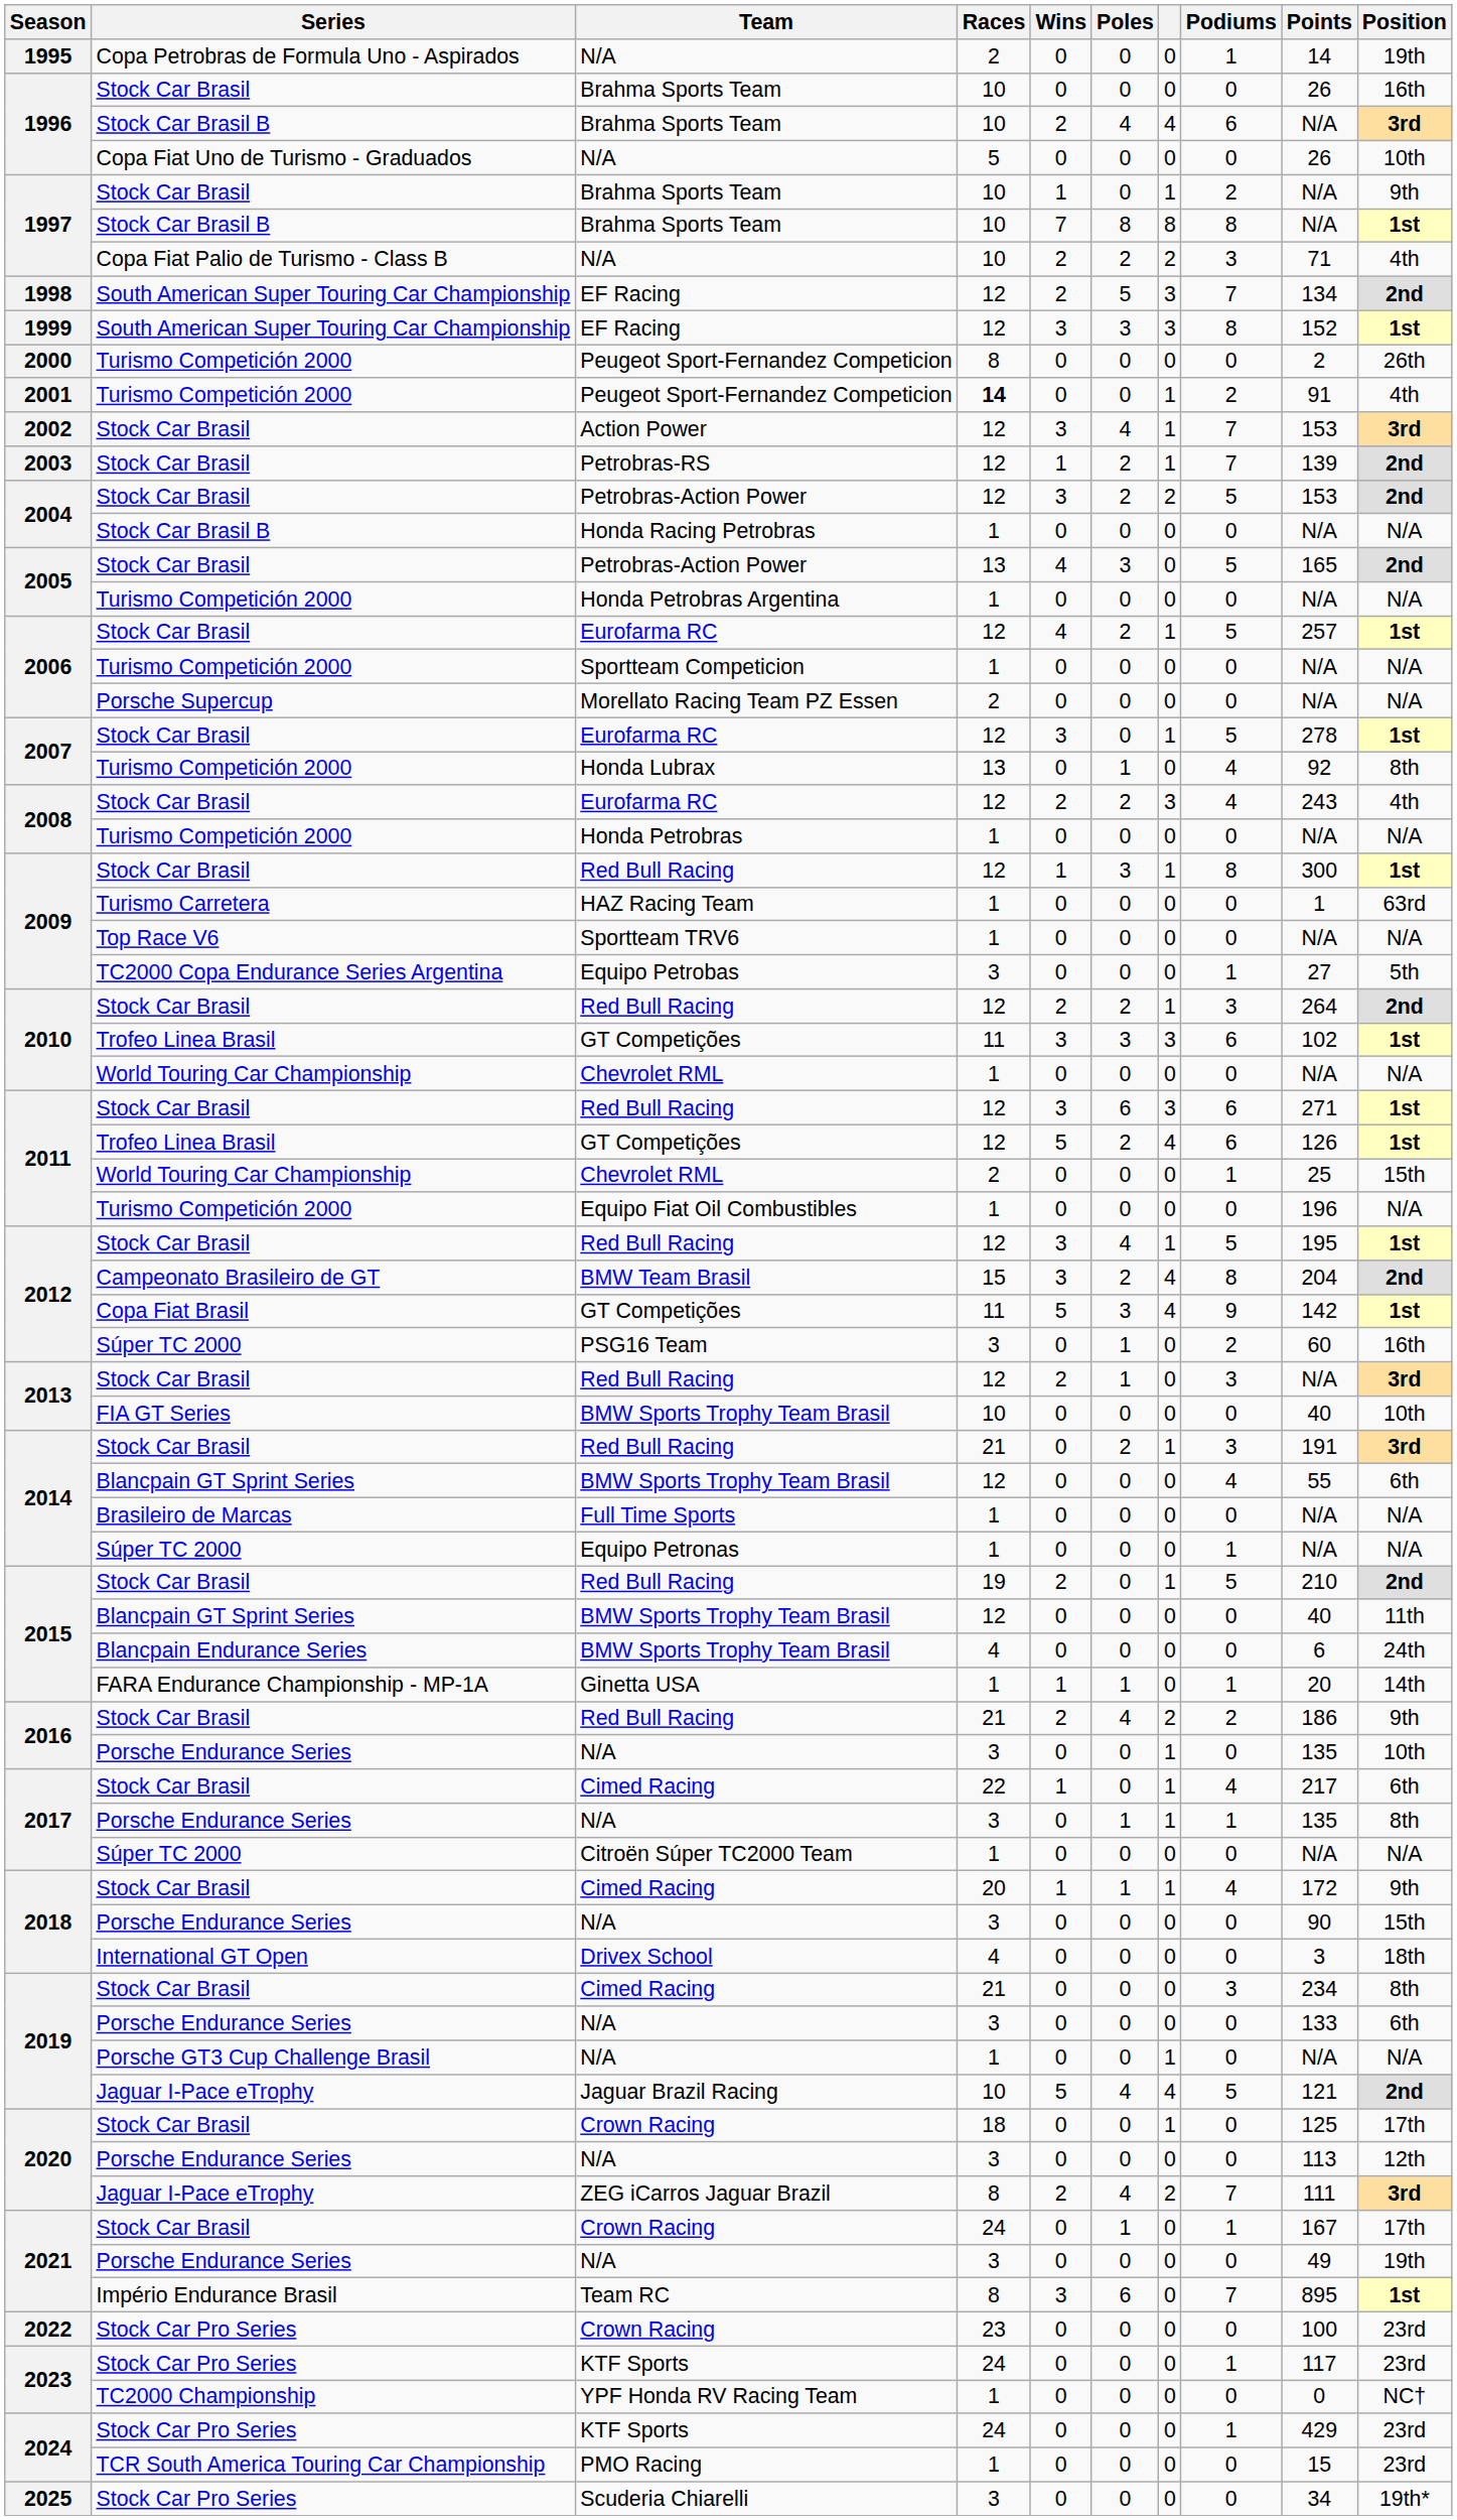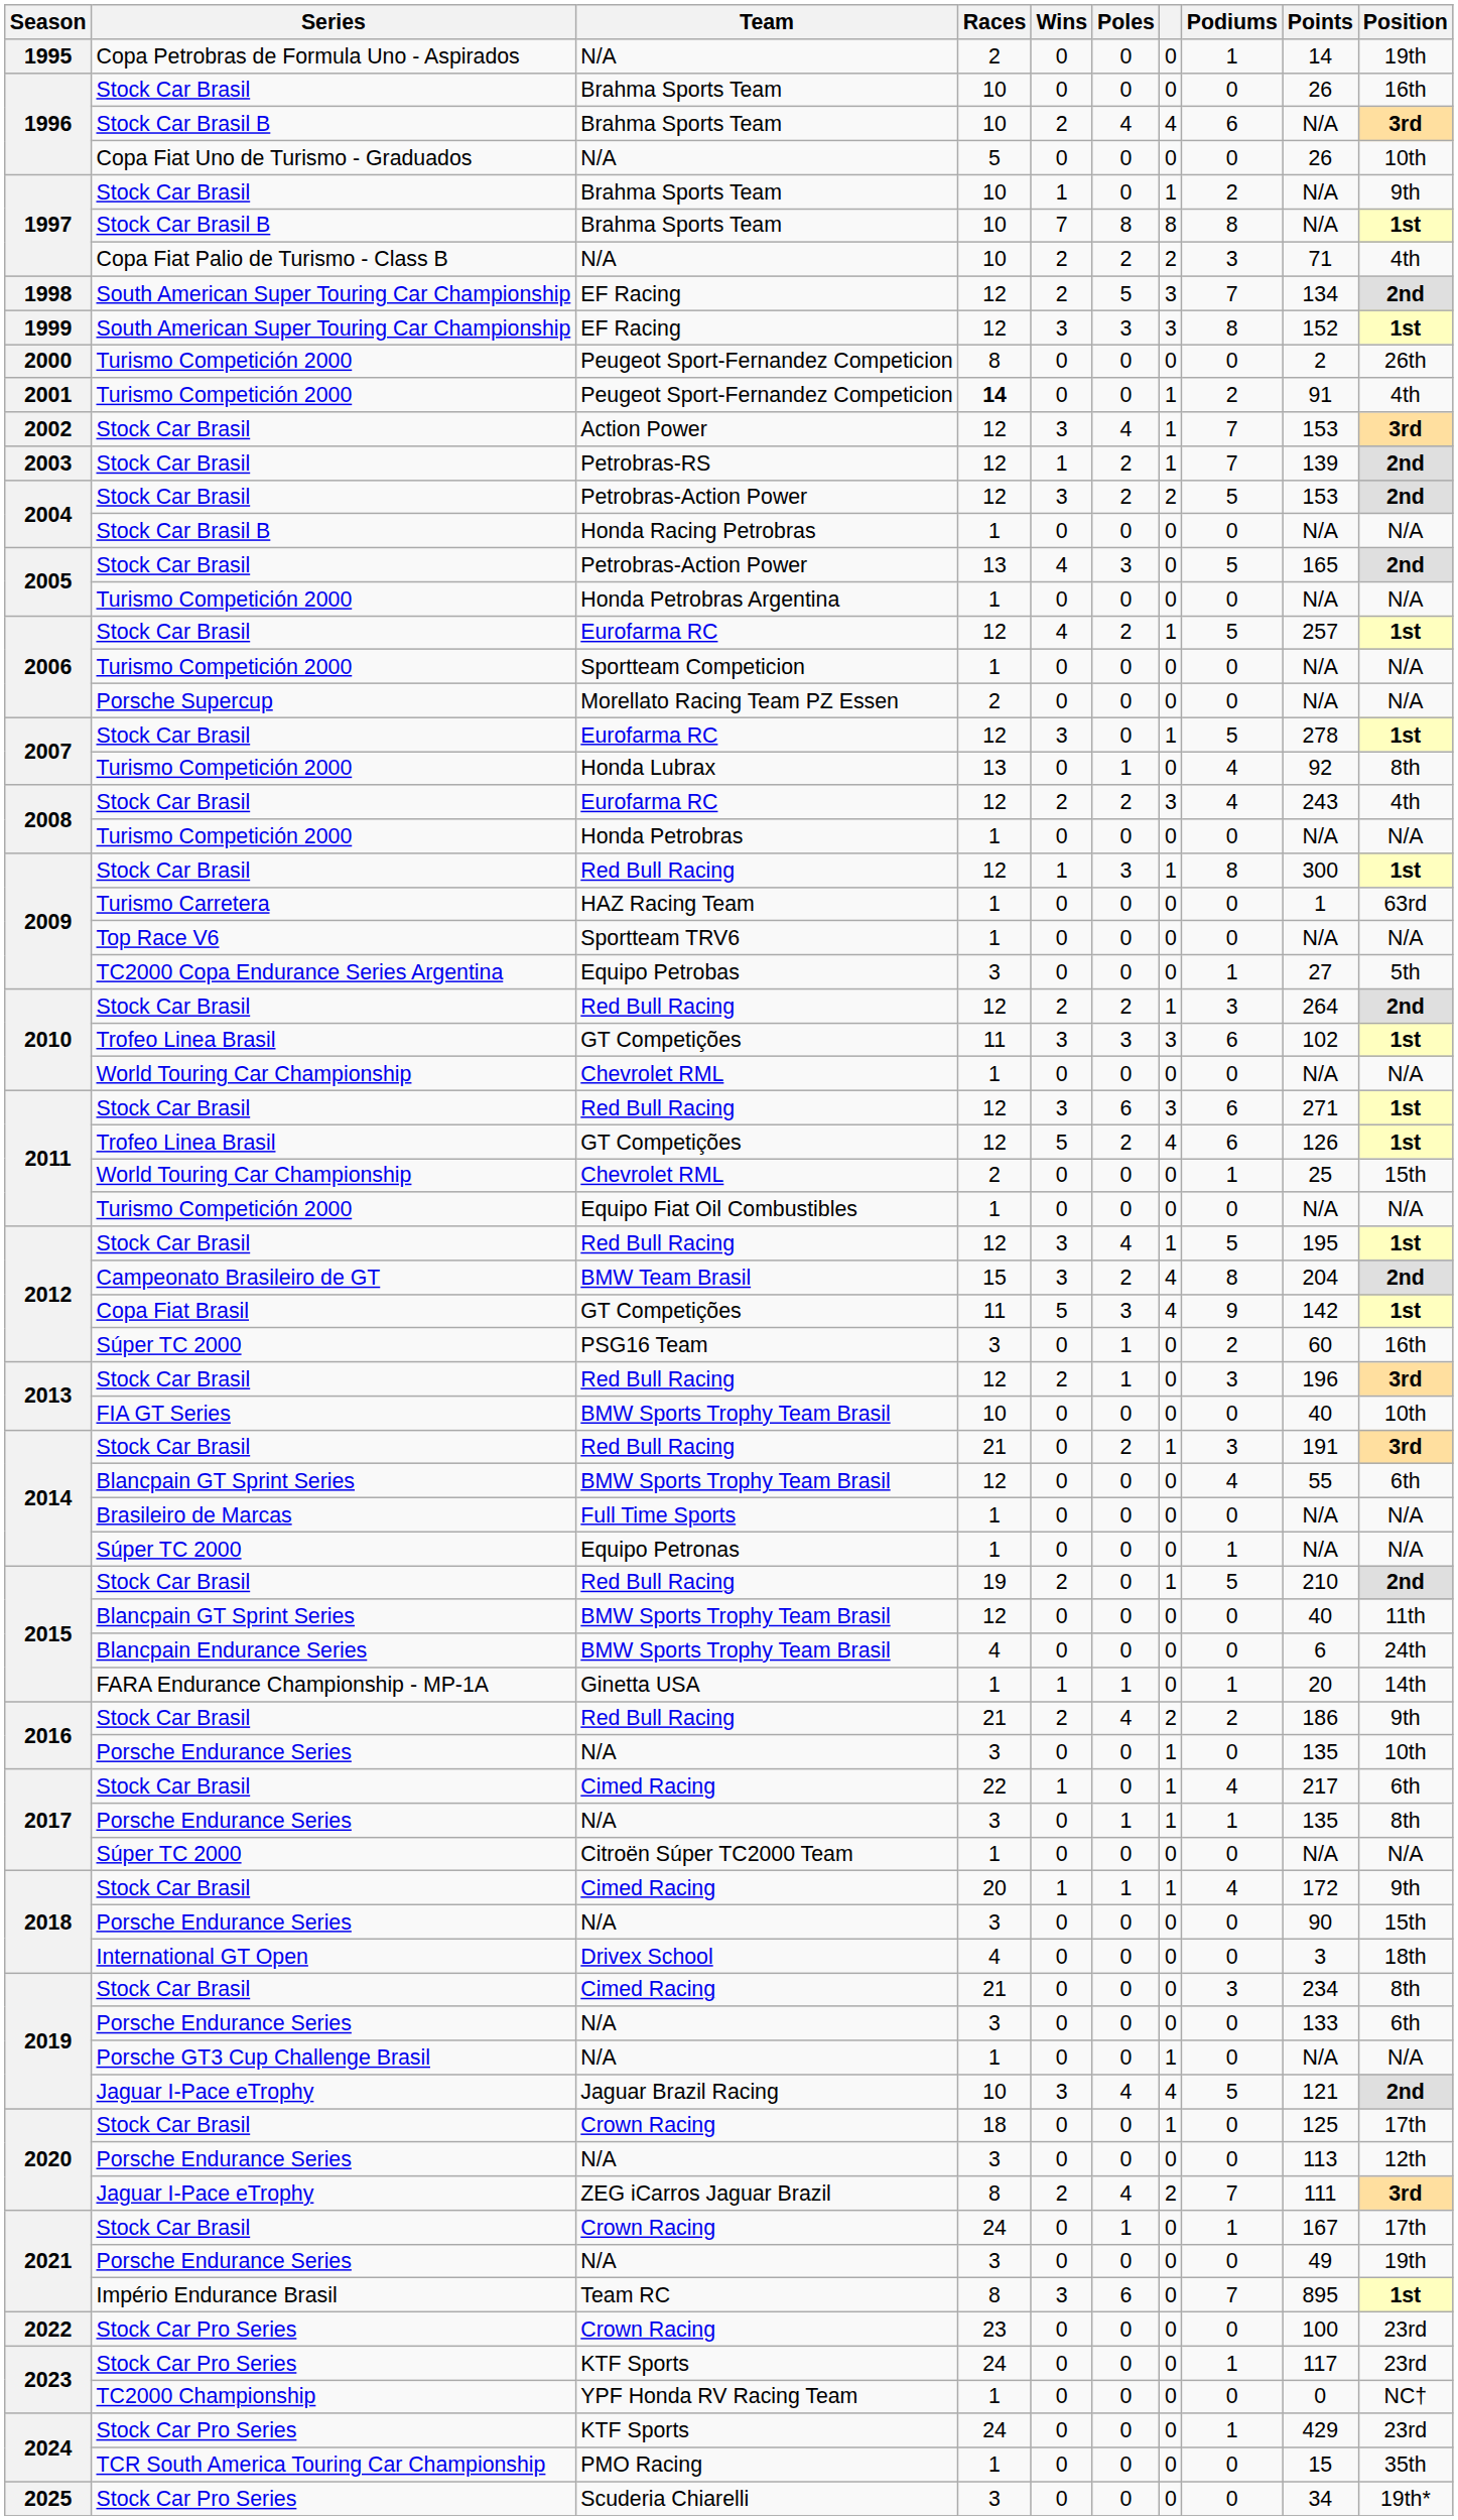Equipo Fiat Oil Combustibles | Points: 196 -> N/A
2013 / Red Bull Racing | Points: N/A -> 196
Jaguar Brazil Racing | Wins: 5 -> 3
PMO Racing | Position: 23rd -> 35th
